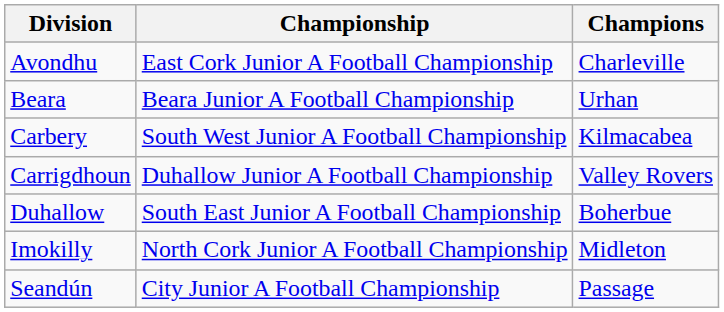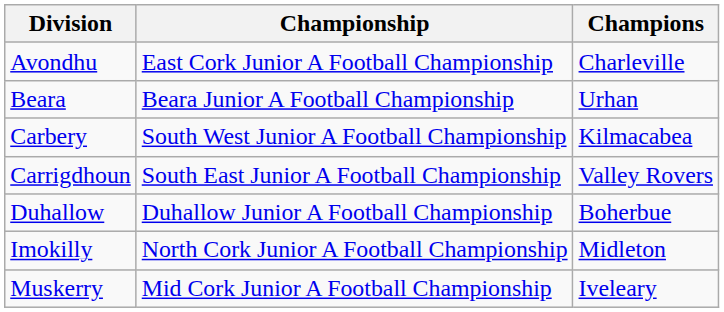Carrigdhoun | Championship: Duhallow Junior A Football Championship -> South East Junior A Football Championship
Duhallow | Championship: South East Junior A Football Championship -> Duhallow Junior A Football Championship
+ row: Muskerry | Mid Cork Junior A Football Championship | Iveleary
- row: Seandún | City Junior A Football Championship | Passage
